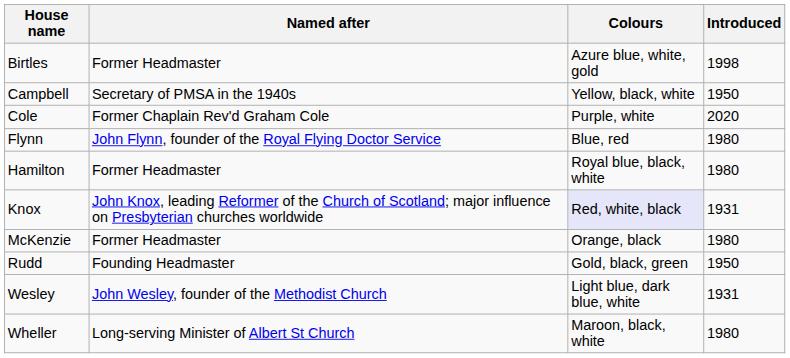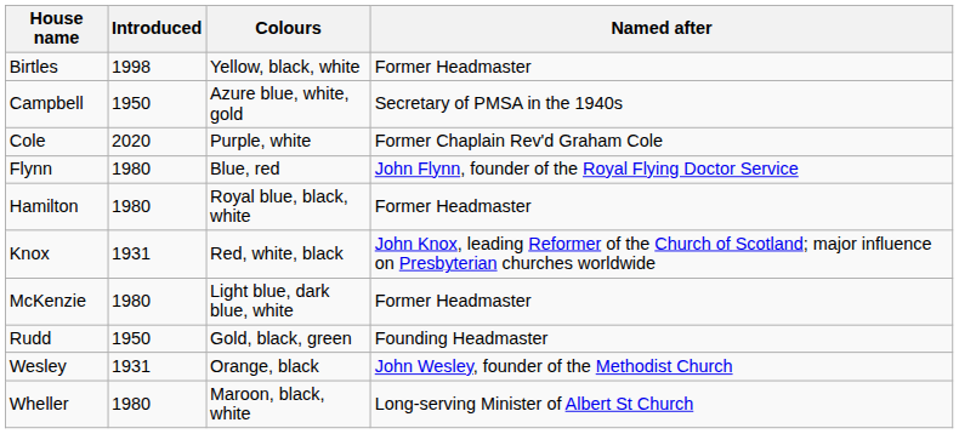columns swapped: Named after <-> Introduced
Birtles | Colours: Azure blue, white, gold -> Yellow, black, white
Campbell | Colours: Yellow, black, white -> Azure blue, white, gold
Knox | Colours: lavender background -> no background
McKenzie | Colours: Orange, black -> Light blue, dark blue, white
Wesley | Colours: Light blue, dark blue, white -> Orange, black
